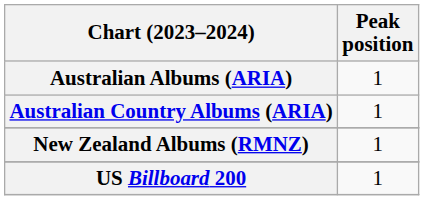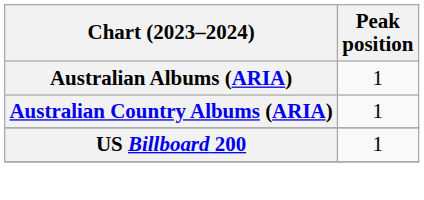- row: New Zealand Albums (RMNZ) | 1
